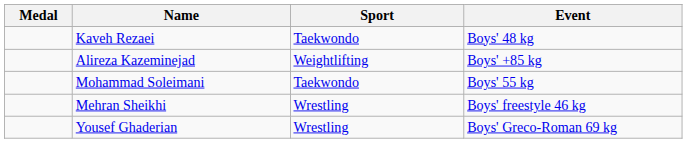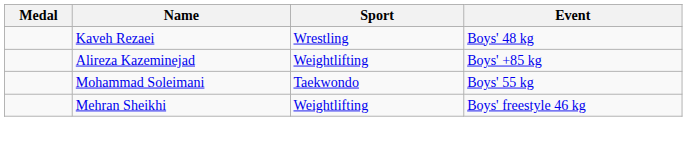Kaveh Rezaei | Sport: Taekwondo -> Wrestling
Mehran Sheikhi | Sport: Wrestling -> Weightlifting
- row: Yousef Ghaderian | Wrestling | Boys' Greco-Roman 69 kg
